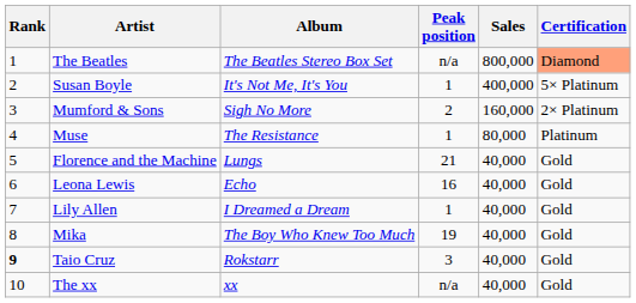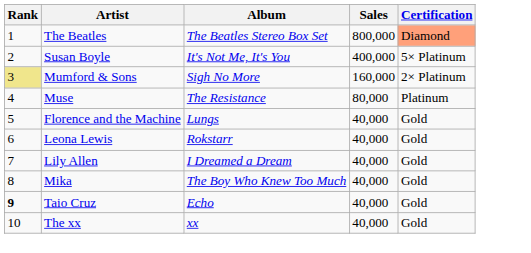- column: Peak position | n/a | 1 | 2 | 1 | 21 | 16 | 1 | 19 | 3 | n/a
Mumford & Sons | Rank: no background -> khaki background
Leona Lewis | Album: Echo -> Rokstarr
Taio Cruz | Album: Rokstarr -> Echo
